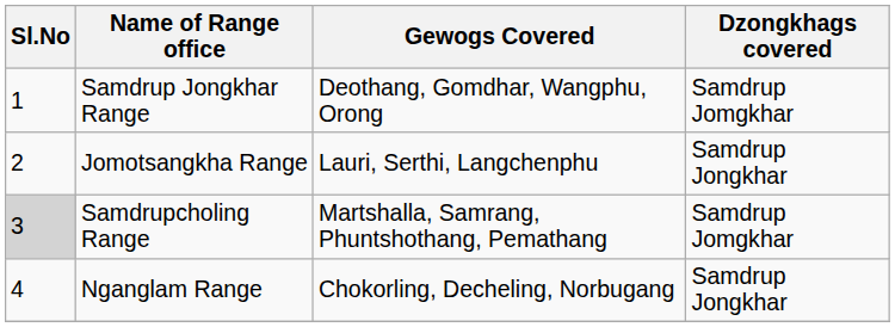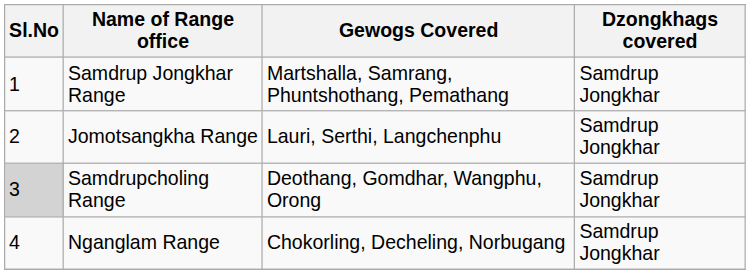Samdrup Jongkhar Range | Gewogs Covered: Deothang, Gomdhar, Wangphu, Orong -> Martshalla, Samrang, Phuntshothang, Pemathang
Samdrup Jongkhar Range | Dzongkhags covered: Samdrup Jomgkhar -> Samdrup Jongkhar
Samdrupcholing Range | Gewogs Covered: Martshalla, Samrang, Phuntshothang, Pemathang -> Deothang, Gomdhar, Wangphu, Orong
Samdrupcholing Range | Dzongkhags covered: Samdrup Jomgkhar -> Samdrup Jongkhar
